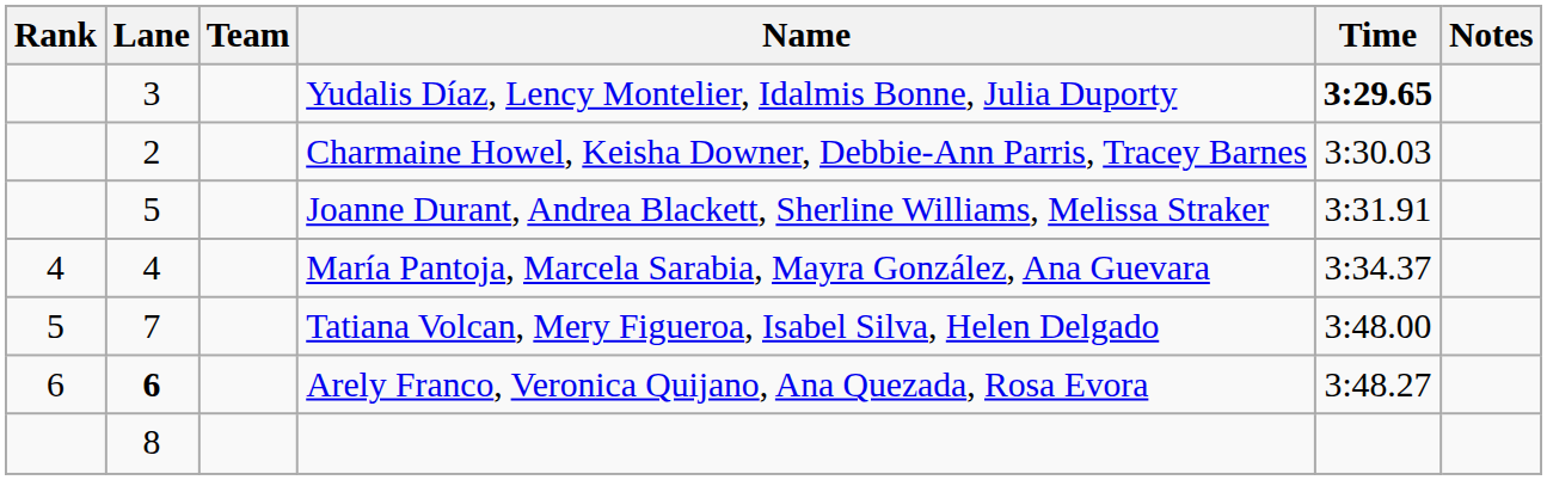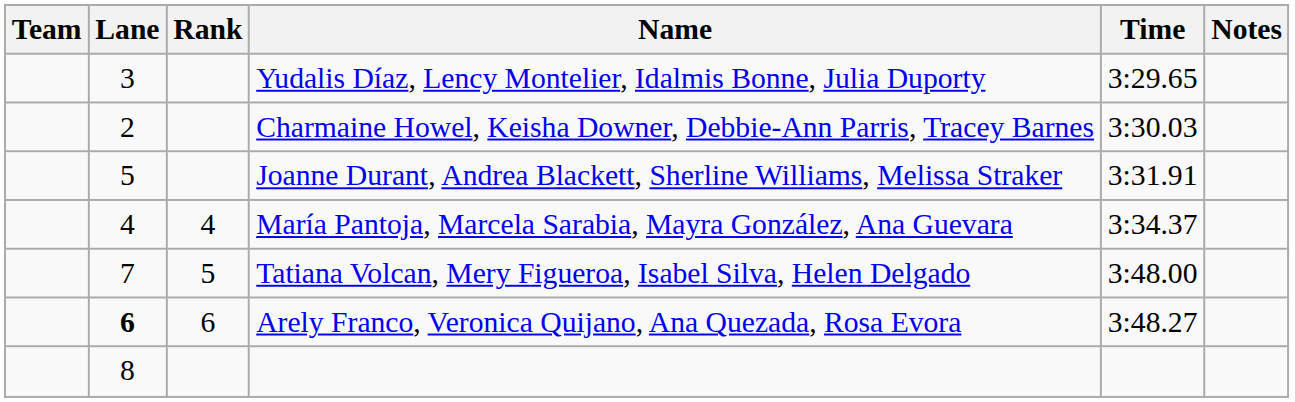columns swapped: Rank <-> Team
Yudalis Díaz, Lency Montelier, Idalmis Bonne, Julia Duporty | Time: bold -> normal
